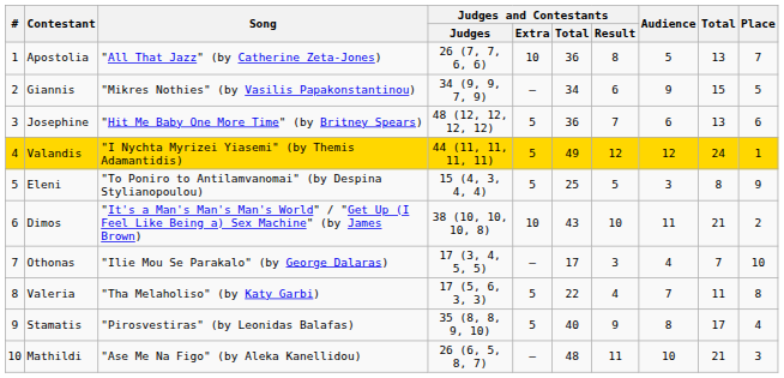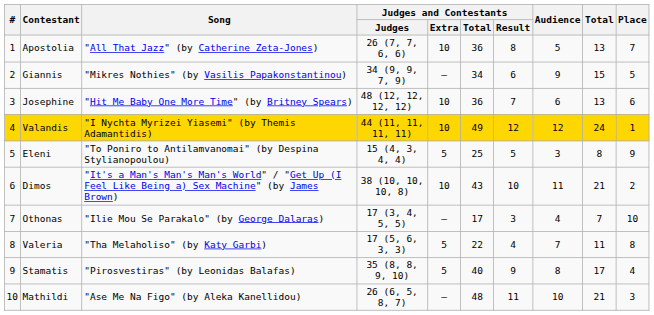Josephine | Judges and Contestants / Extra: 5 -> 10
Valandis | Judges and Contestants / Extra: 5 -> 10
